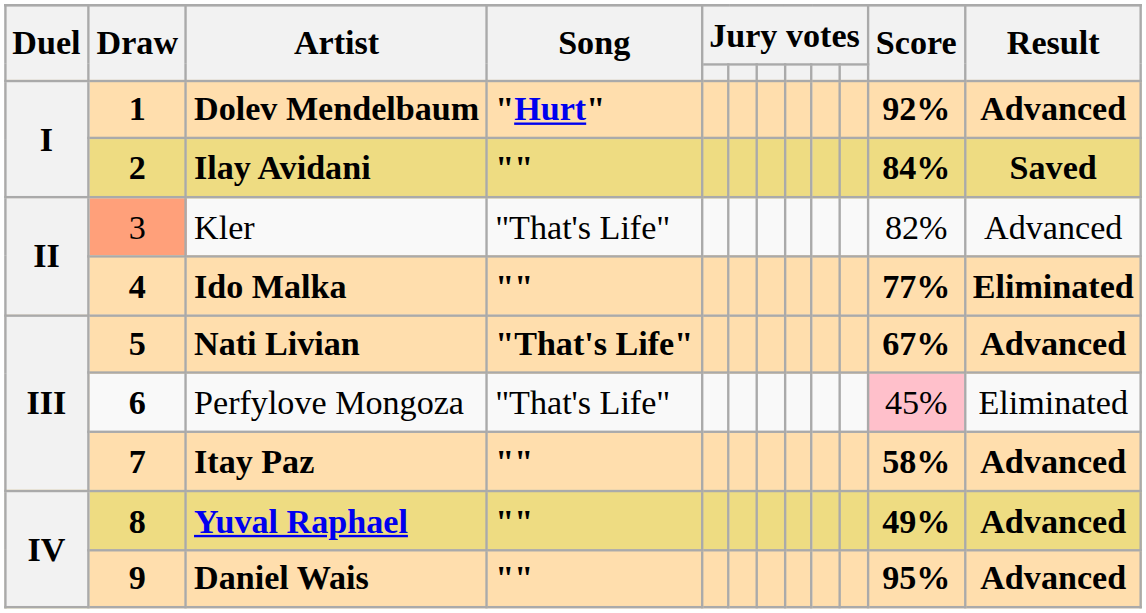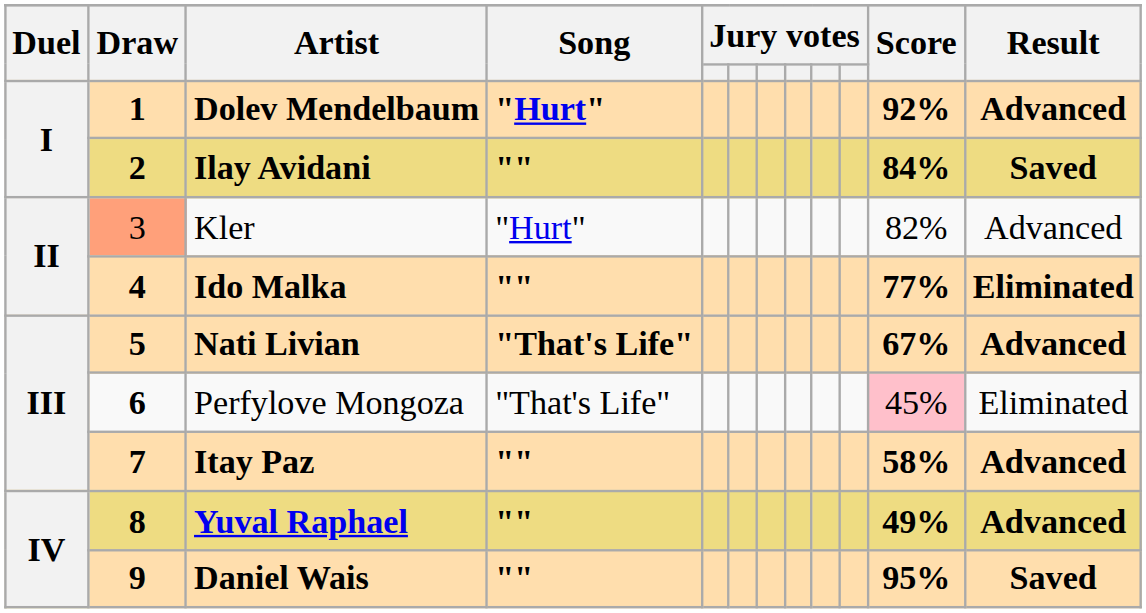Kler | Song: "That's Life" -> "Hurt"
Daniel Wais | Result: Advanced -> Saved
